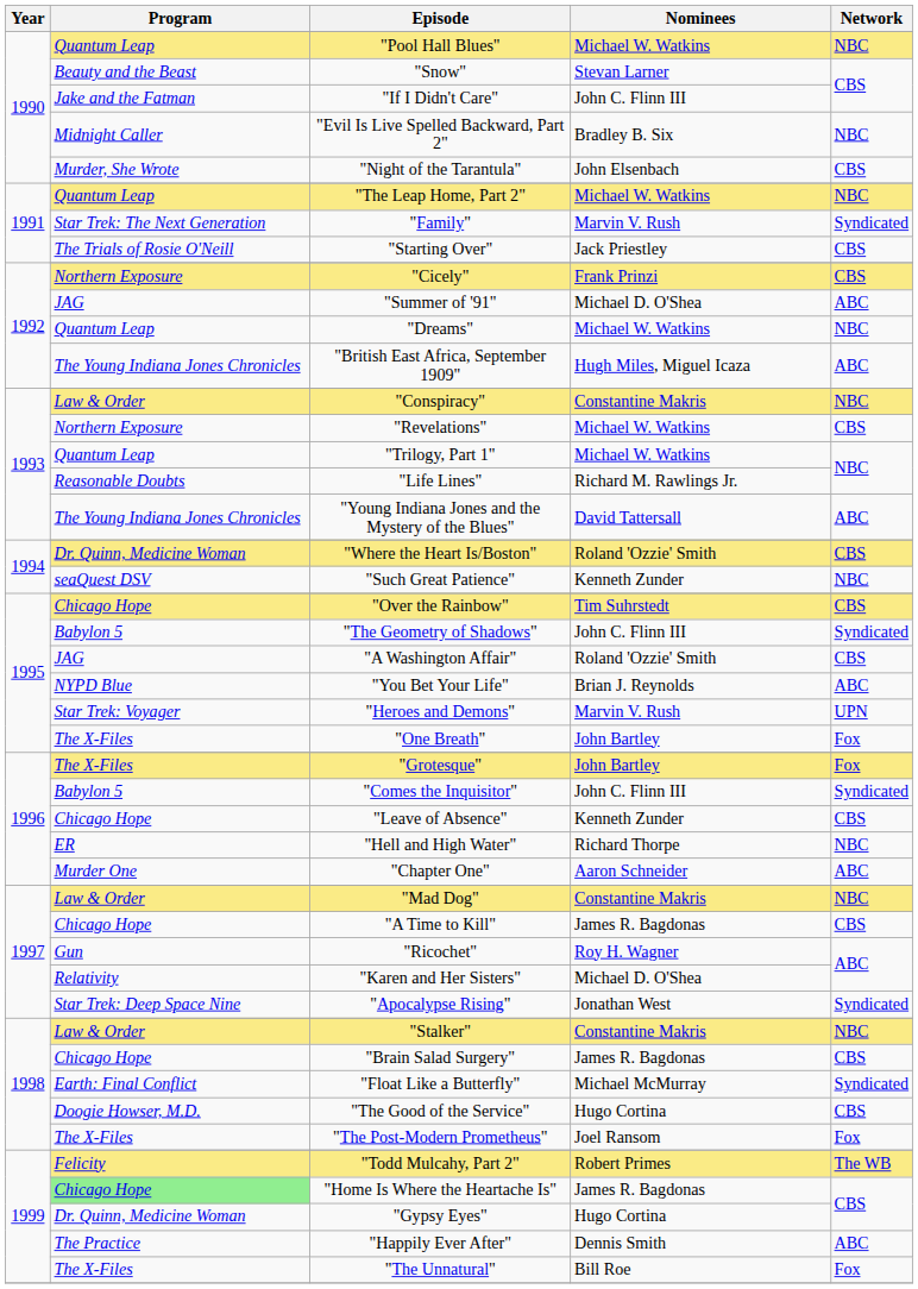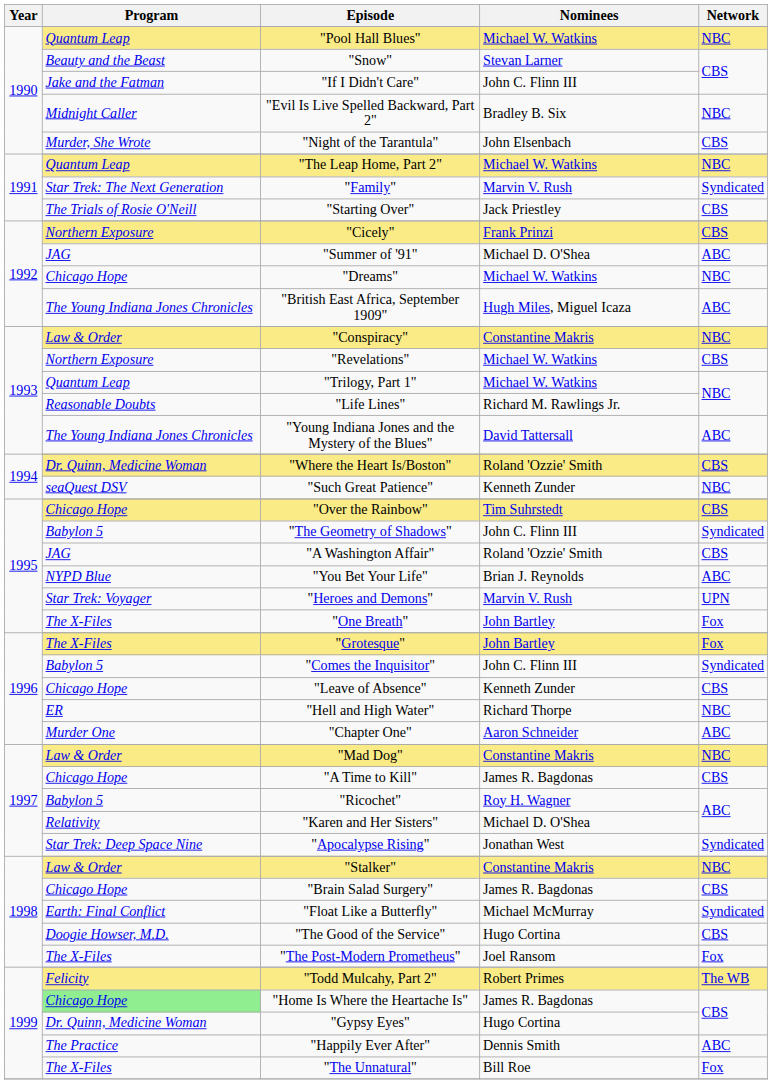"Dreams" | Program: Quantum Leap -> Chicago Hope
"Ricochet" | Program: Gun -> Babylon 5
